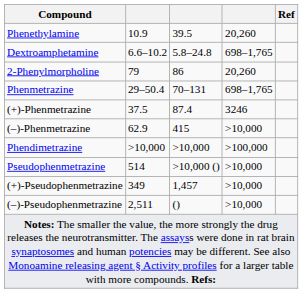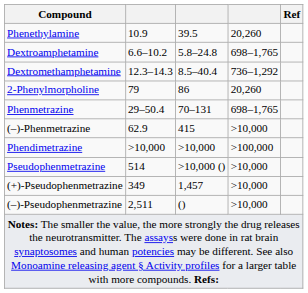+ row: Dextromethamphetamine | 12.3–14.3 | 8.5–40.4 | 736–1,292
- row: (+)-Phenmetrazine | 37.5 | 87.4 | 3246
